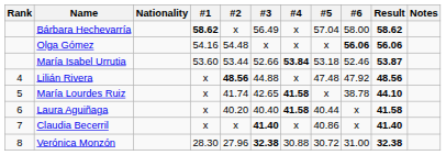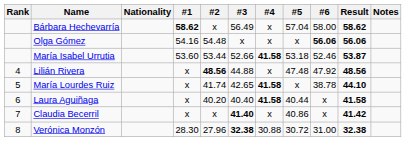María Isabel Urrutia | #4: 53.84 -> 41.58
Claudia Becerril | Result: 41.40 -> 41.42
